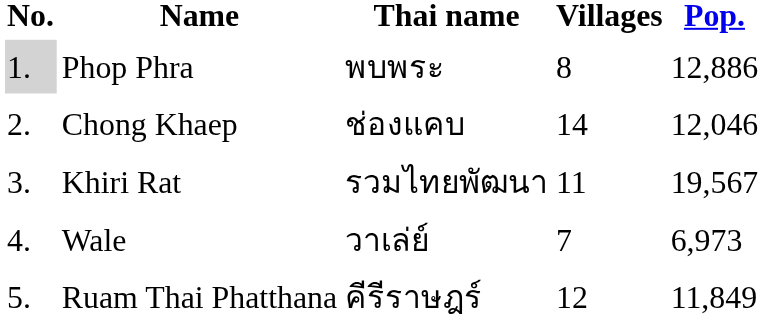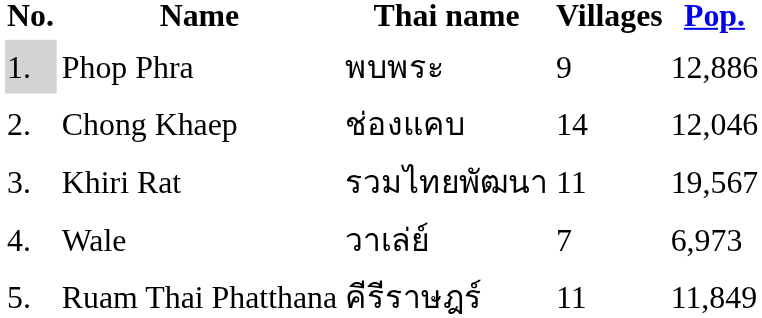Phop Phra | Villages: 8 -> 9
Ruam Thai Phatthana | Villages: 12 -> 11
